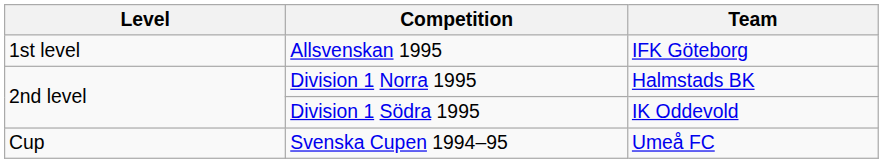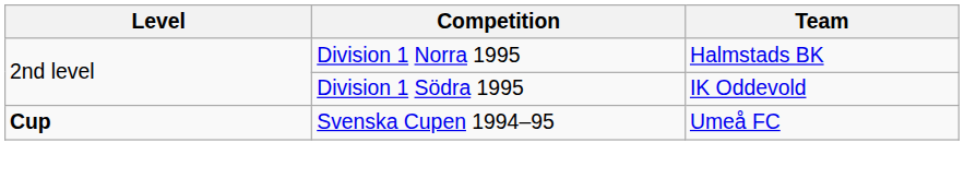- row: 1st level | Allsvenskan 1995 | IFK Göteborg
Svenska Cupen 1994–95 | Level: normal -> bold
